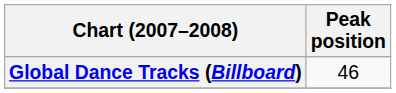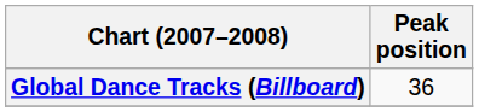Global Dance Tracks (Billboard) | Peak position: 46 -> 36
